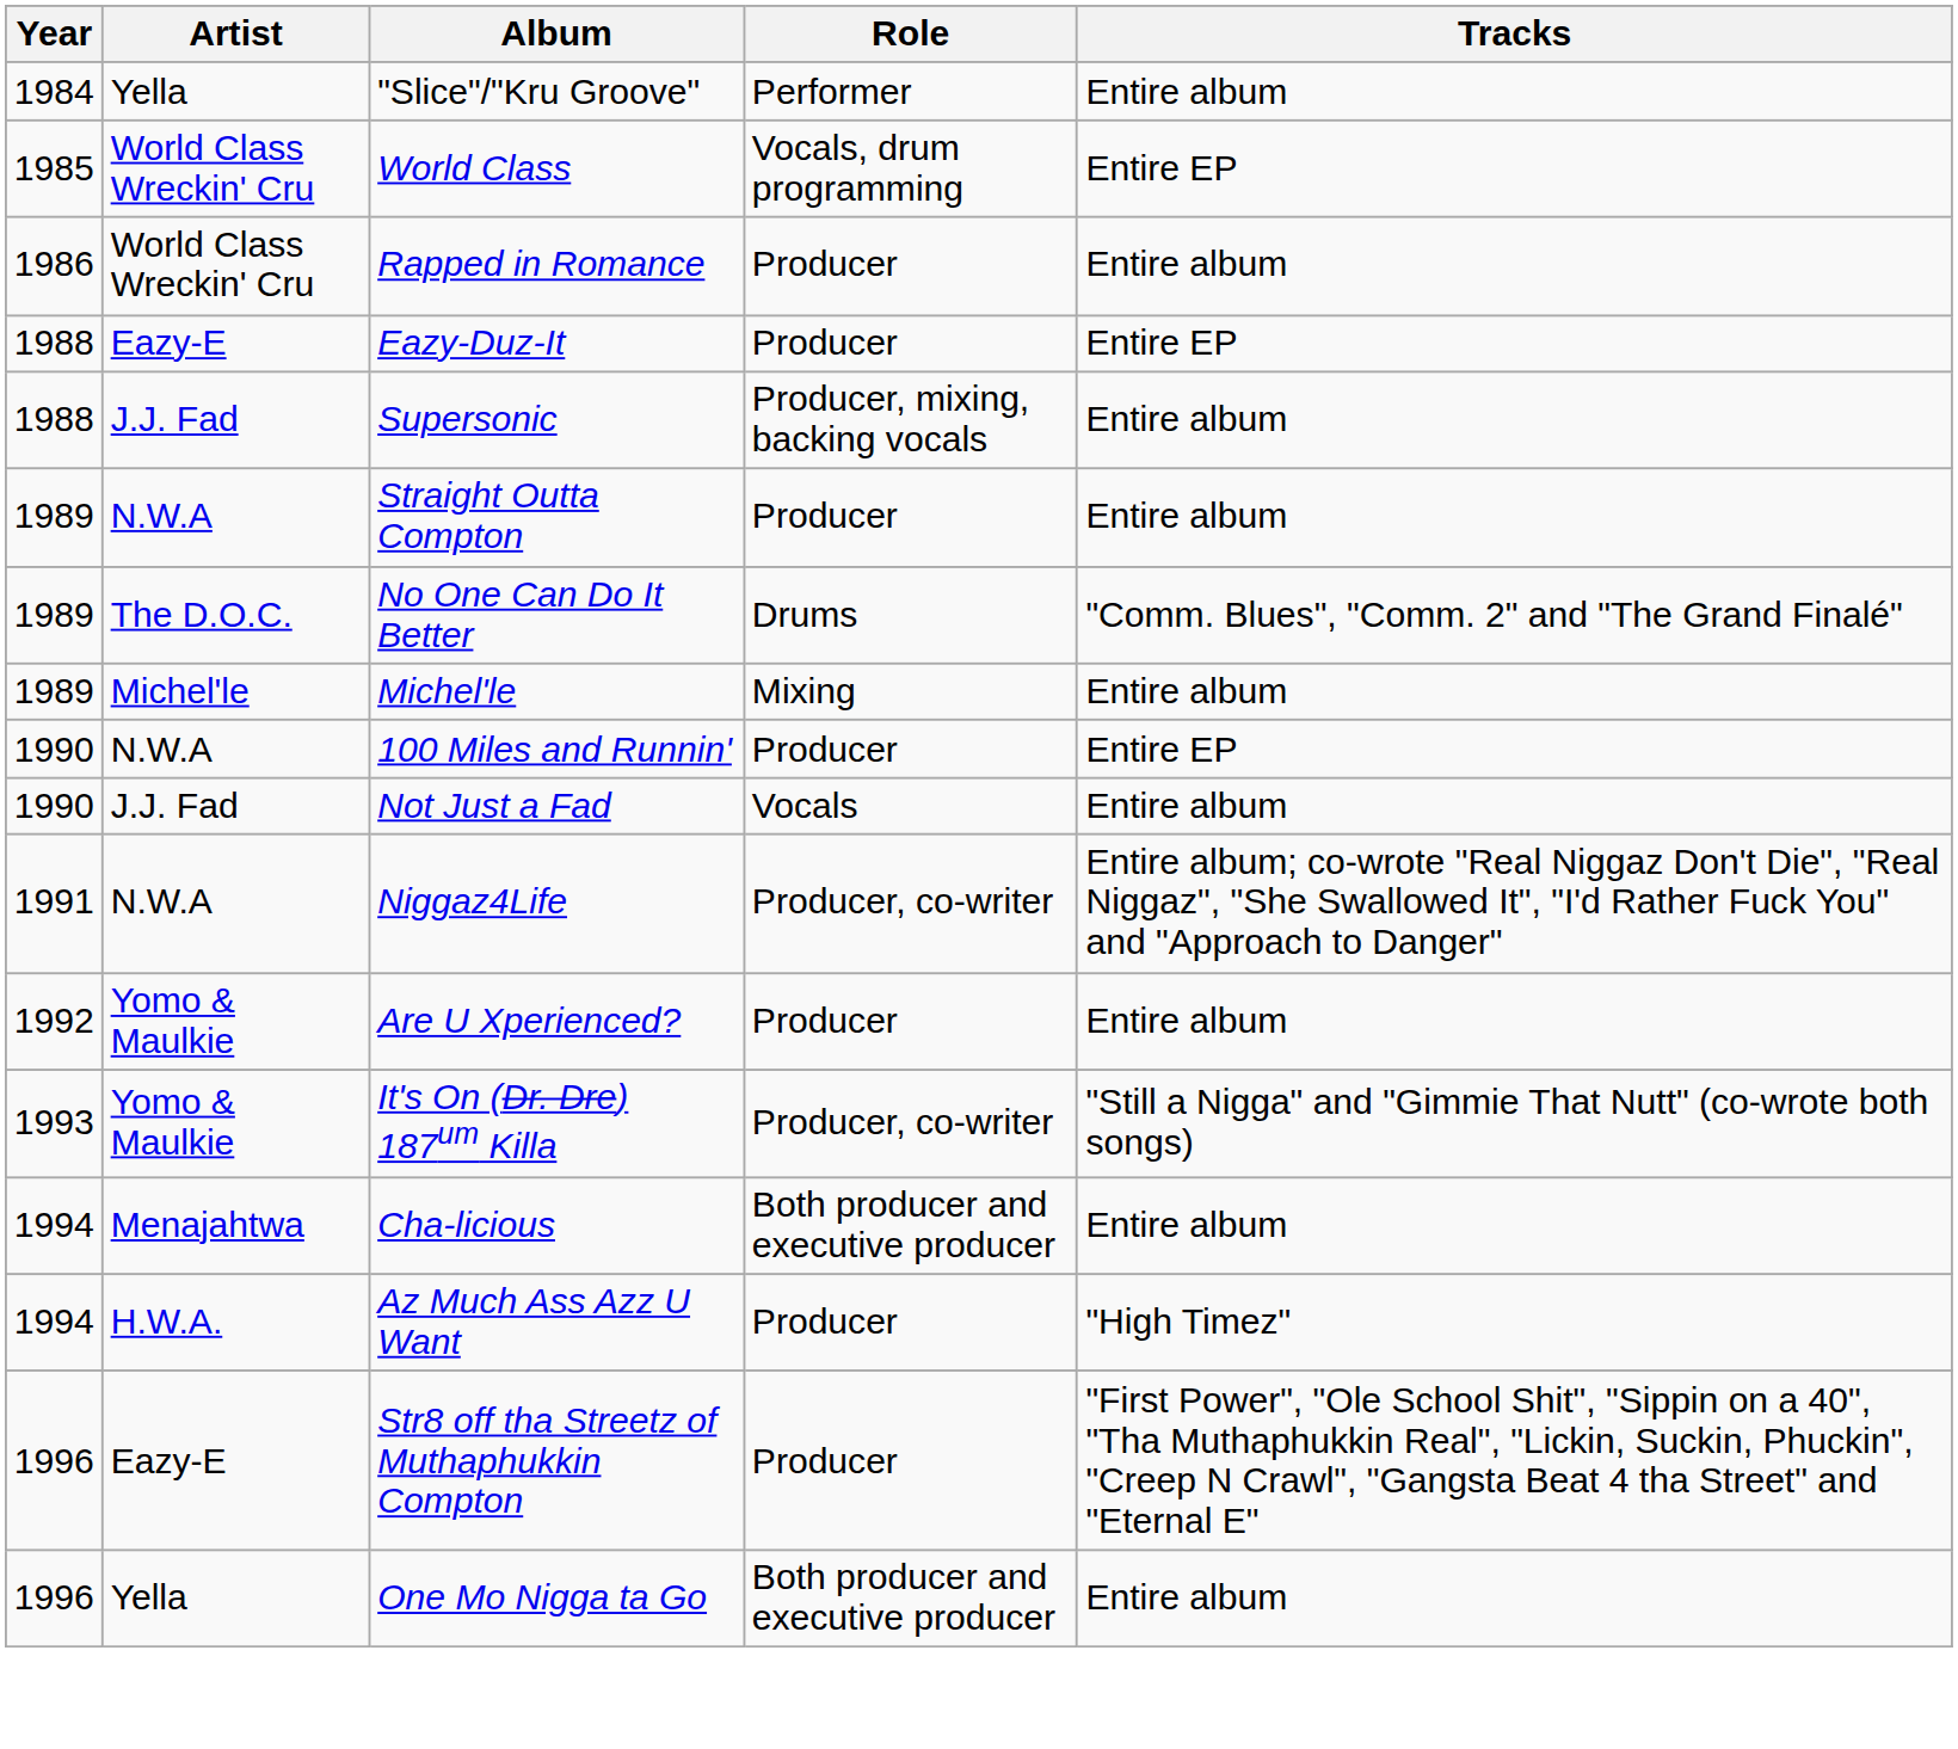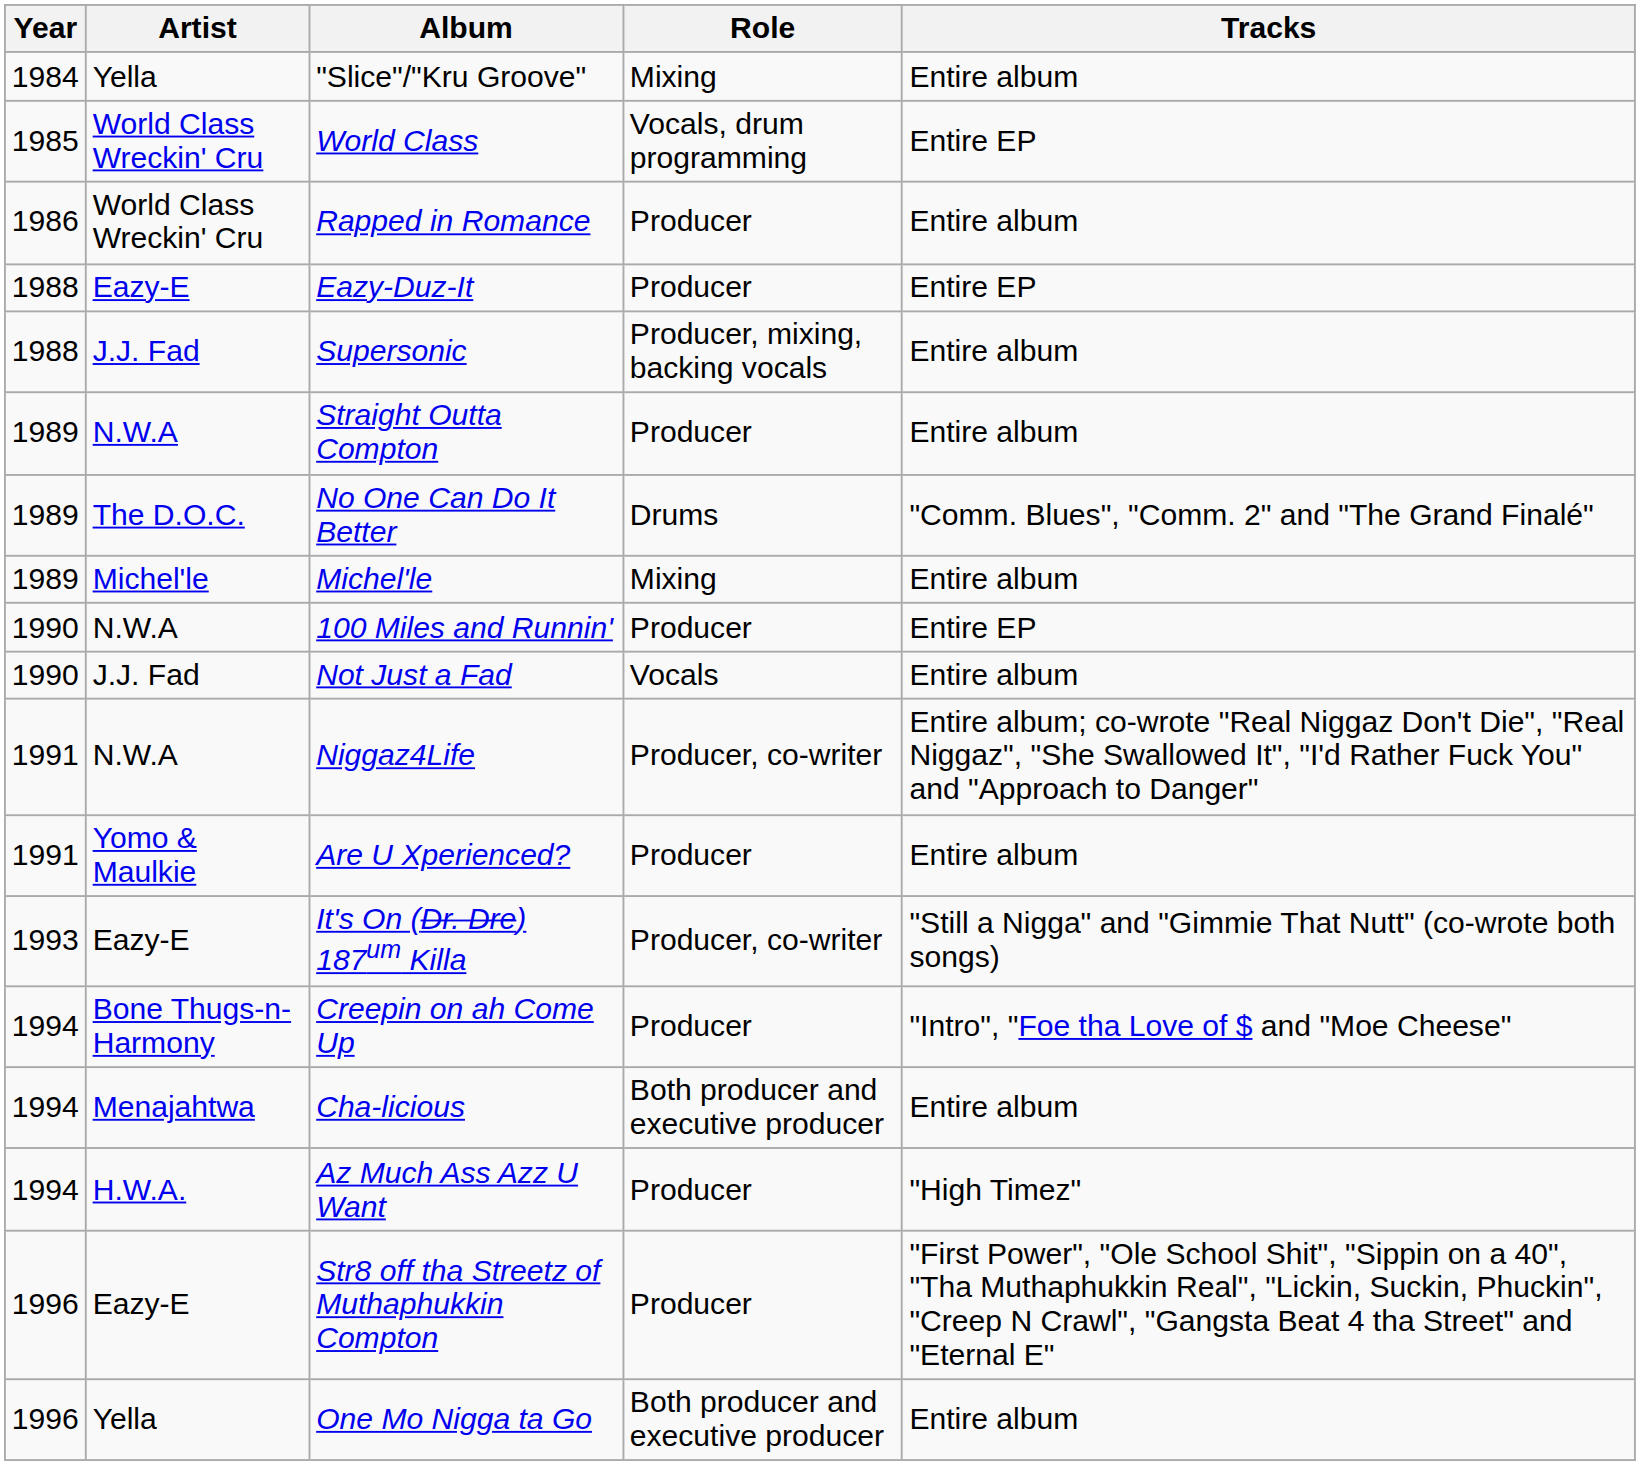"Slice"/"Kru Groove" | Role: Performer -> Mixing
Are U Xperienced? | Year: 1992 -> 1991
It's On (Dr. Dre) 187um Killa | Artist: Yomo & Maulkie -> Eazy-E
+ row: 1994 | Bone Thugs-n-Harmony | Creepin on ah Come Up | Producer | "Intro", "Foe tha Love of $ and "Moe Cheese"
